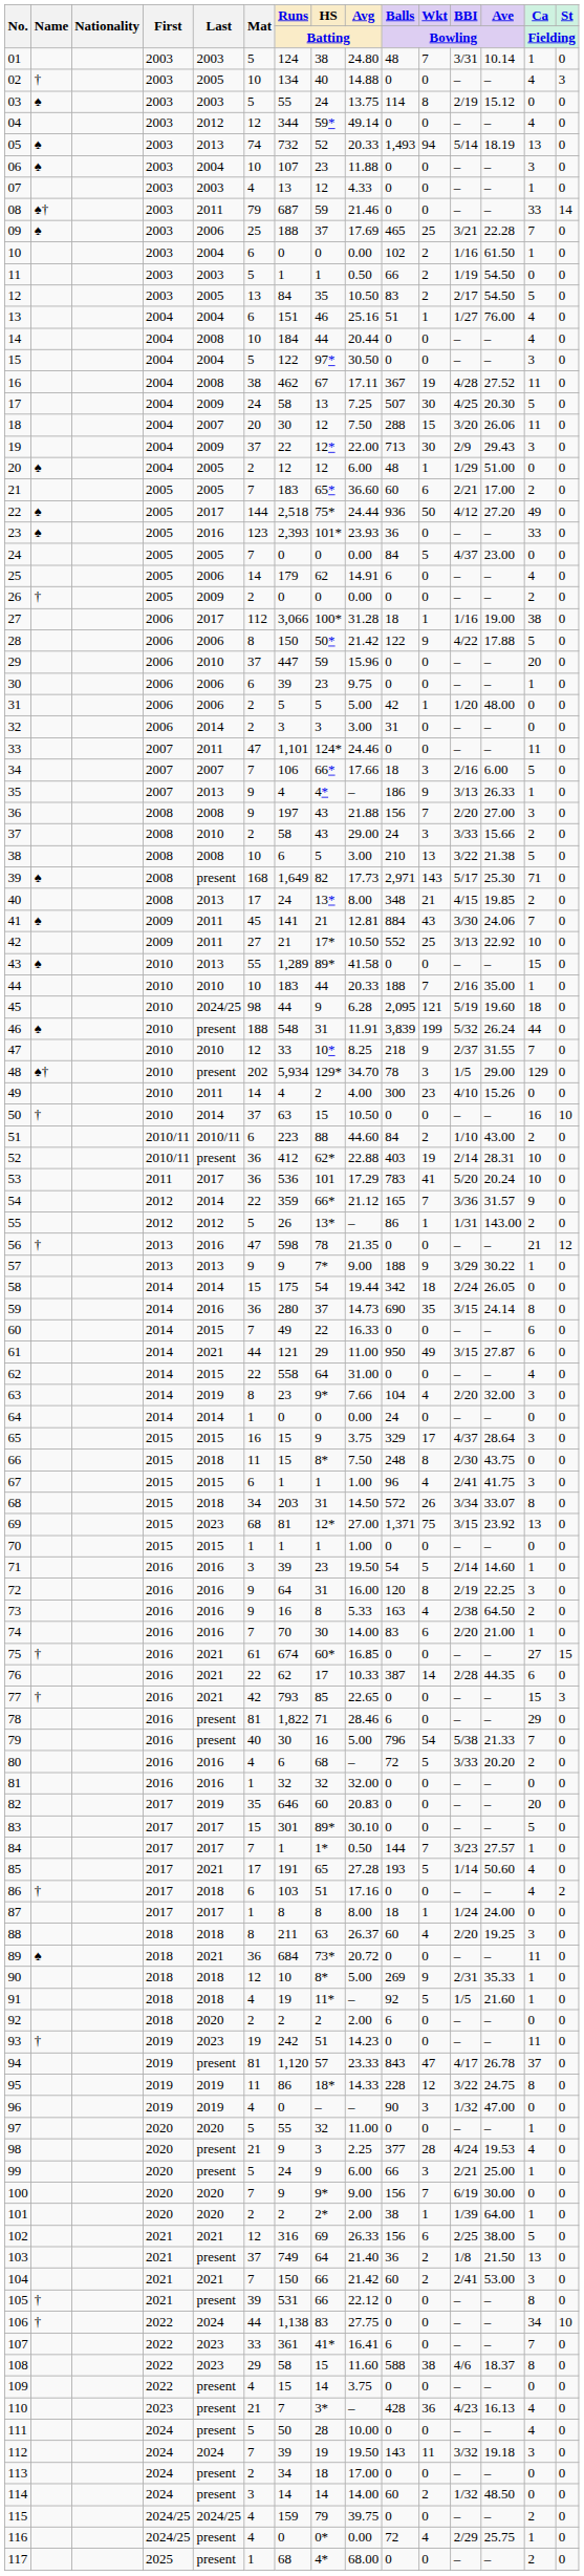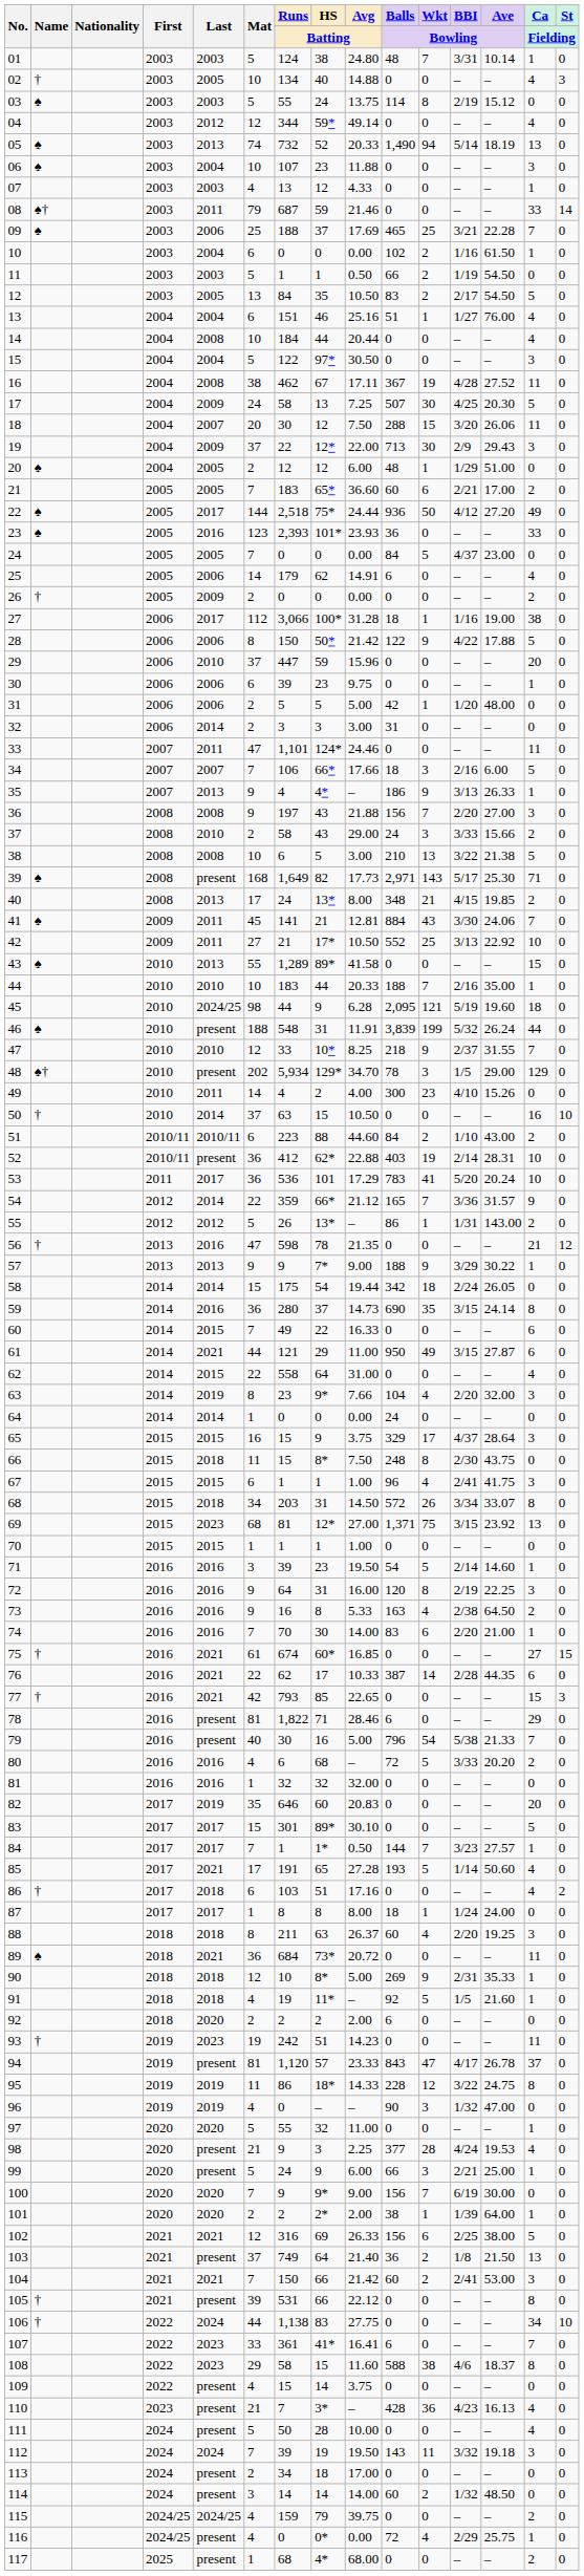05 | Balls / Bowling: 1,493 -> 1,490
